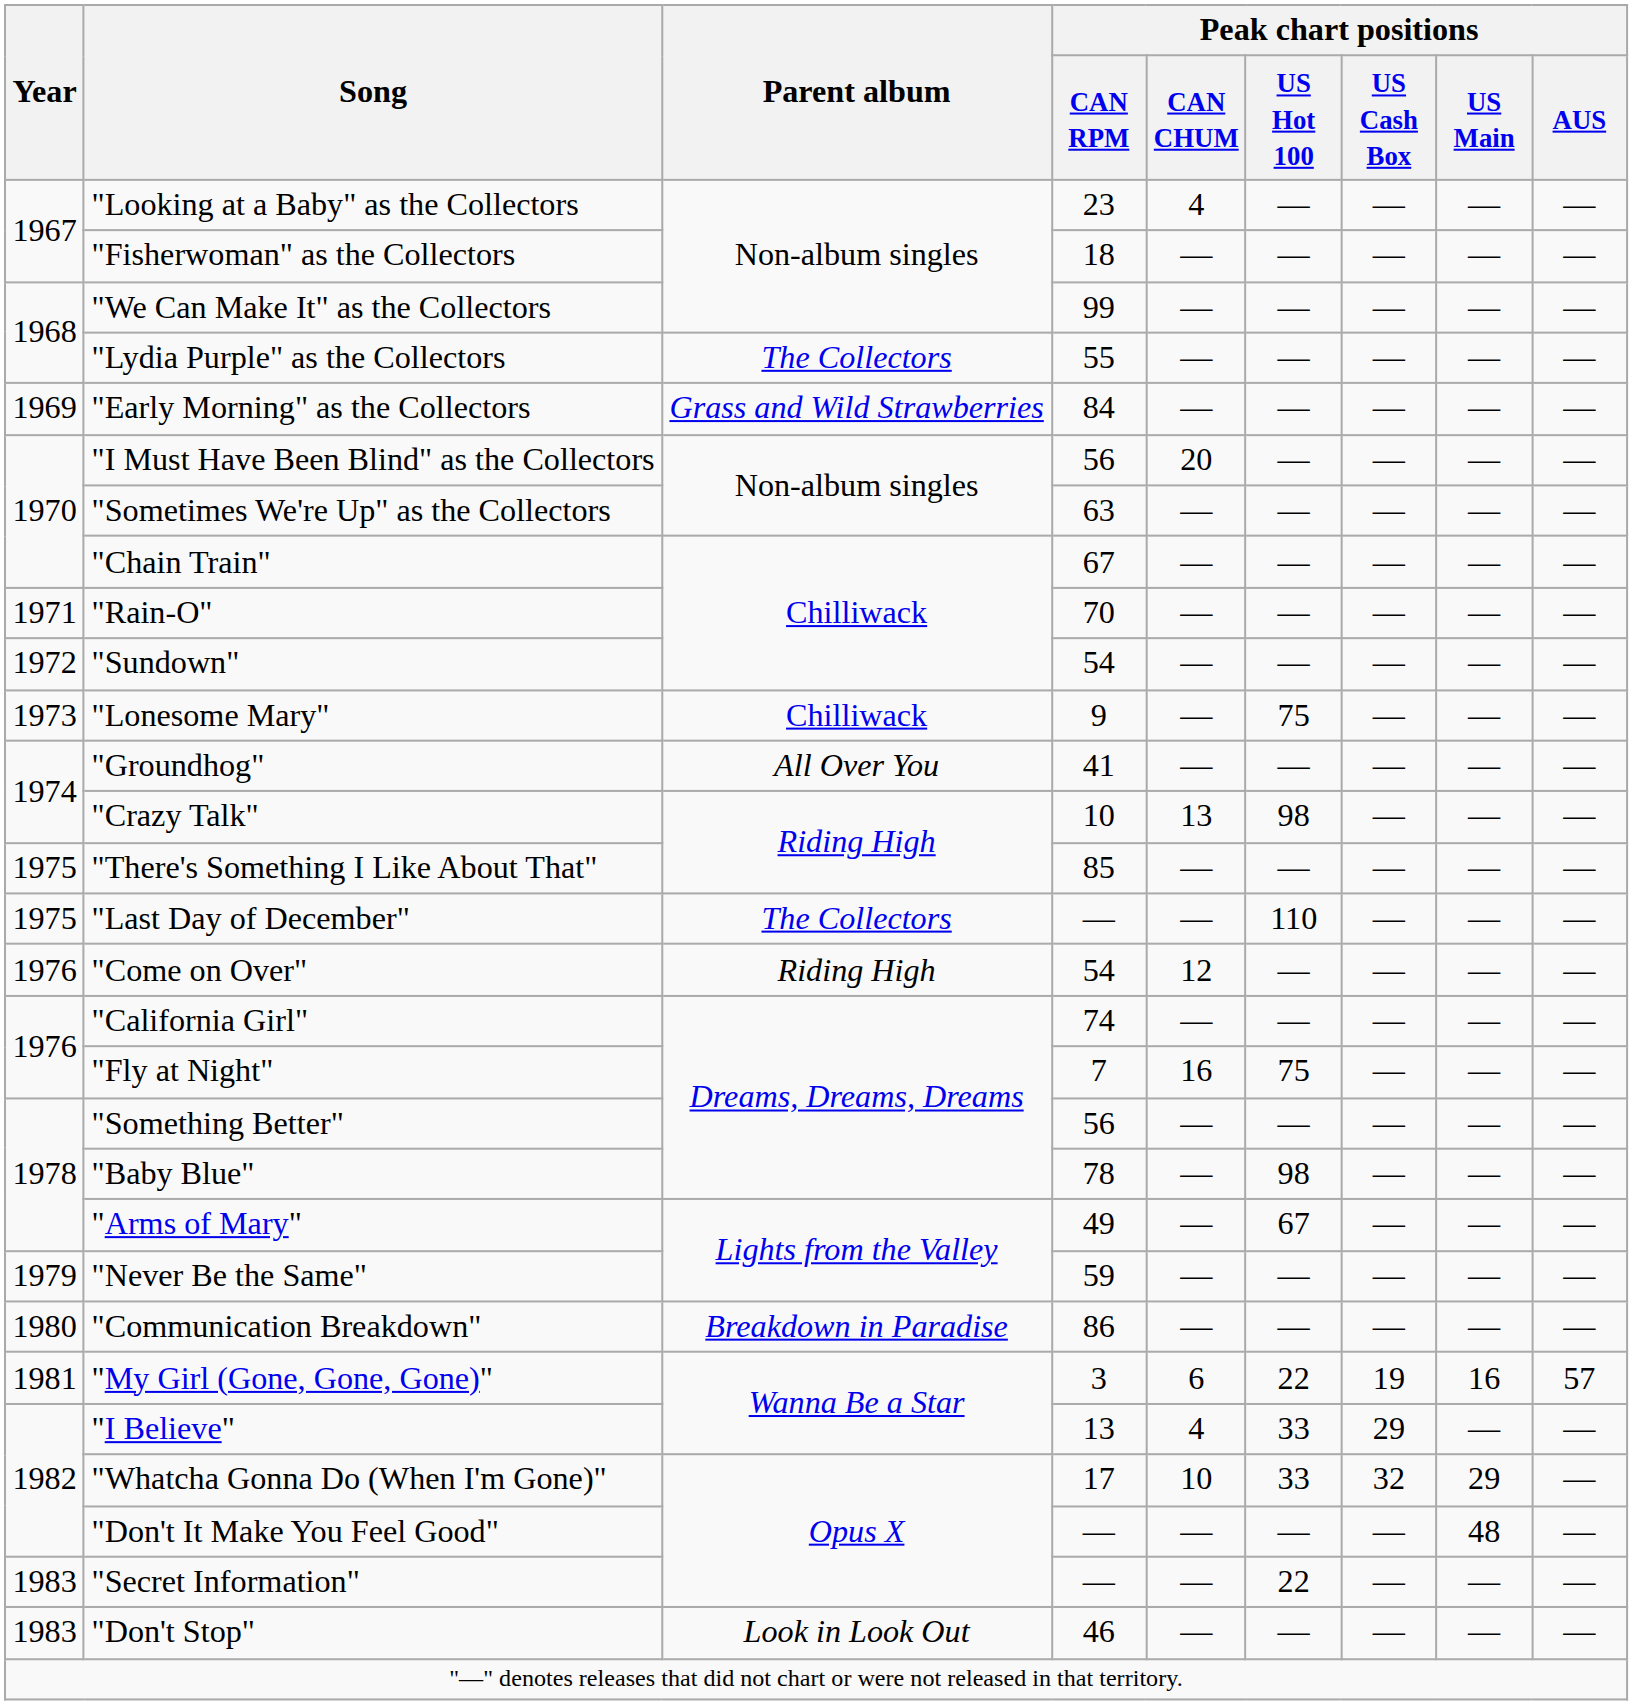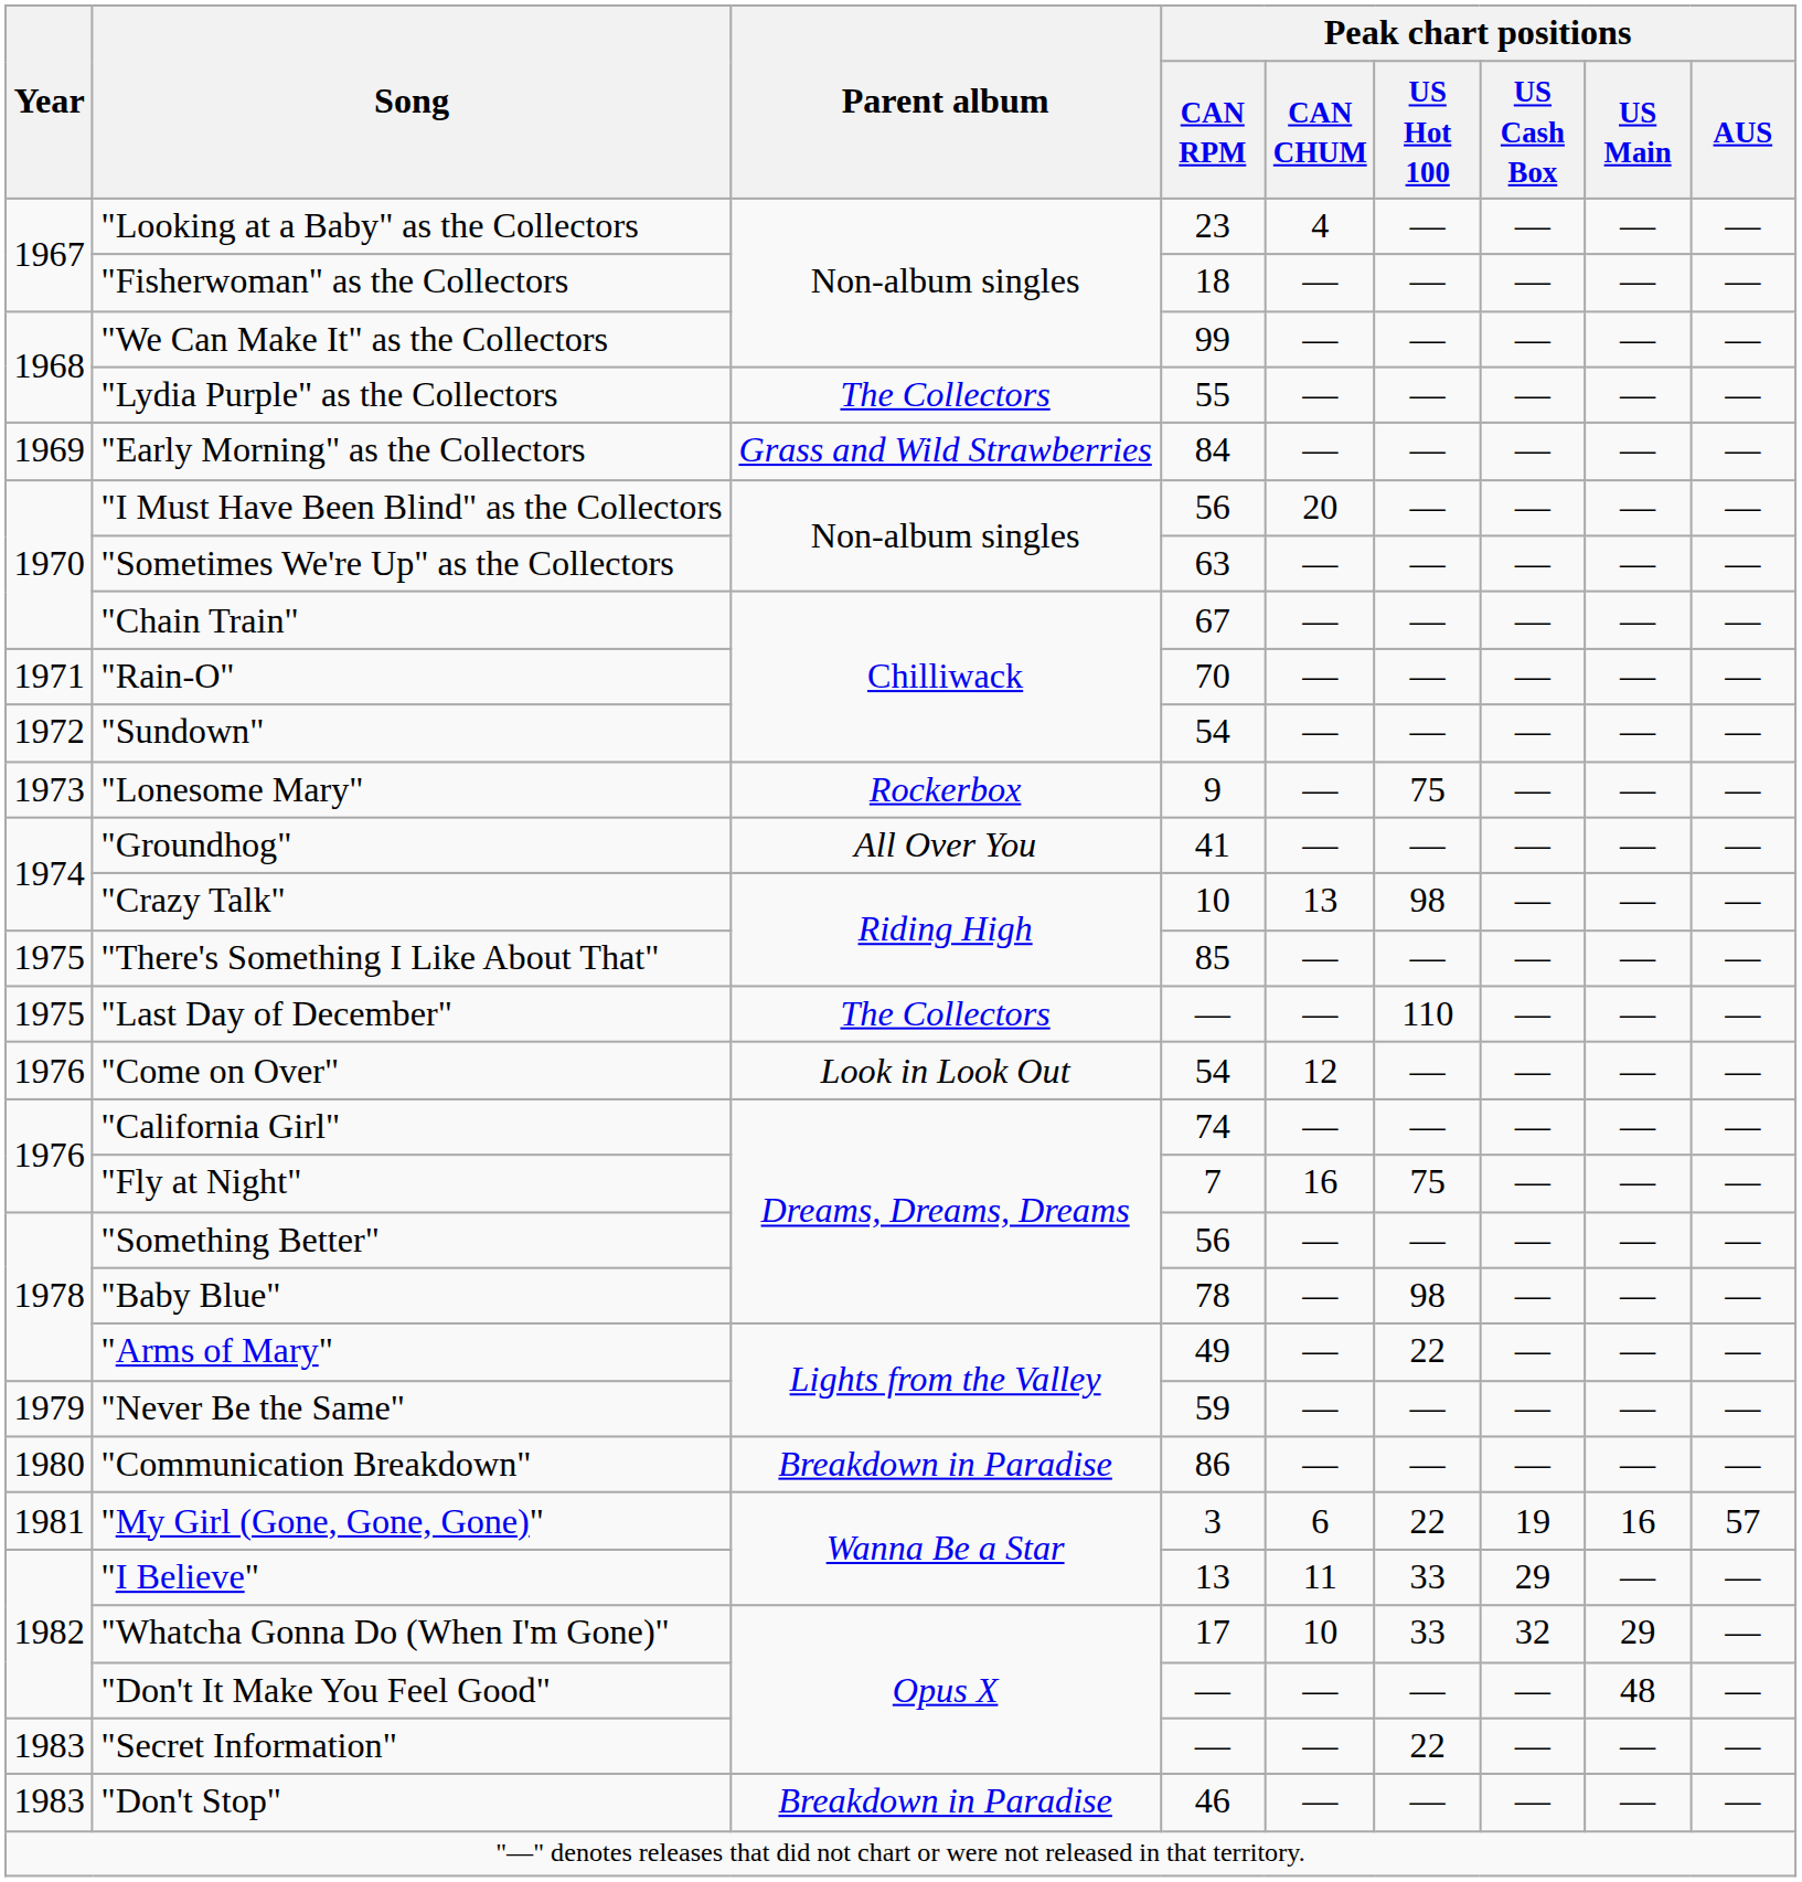"Lonesome Mary" | Parent album: Chilliwack -> Rockerbox
"Come on Over" | Parent album: Riding High -> Look in Look Out
"Arms of Mary" | Peak chart positions / US Hot 100: 67 -> 22
"I Believe" | Peak chart positions / CAN CHUM: 4 -> 11
"Don't Stop" | Parent album: Look in Look Out -> Breakdown in Paradise
